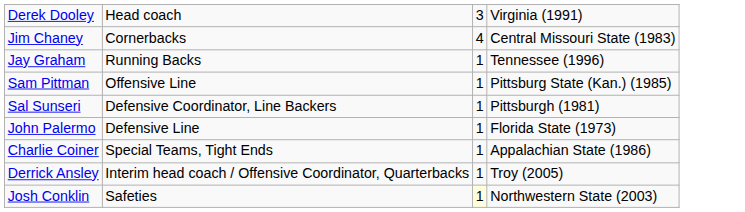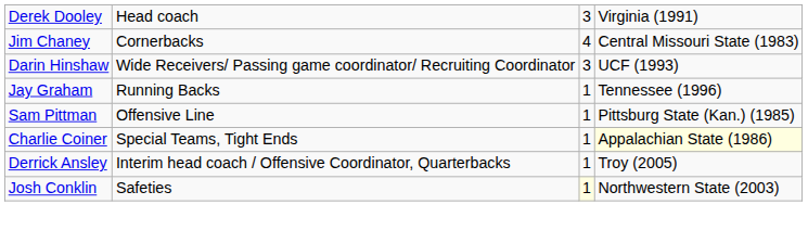+ row: Darin Hinshaw | Wide Receivers/ Passing game coordinator/ Recruiting Coordinator | 3 | UCF (1993)
- row: Sal Sunseri | Defensive Coordinator, Line Backers | 1 | Pittsburgh (1981)
- row: John Palermo | Defensive Line | 1 | Florida State (1973)
Charlie Coiner | column 4: no background -> lightyellow background
